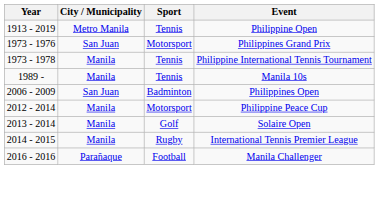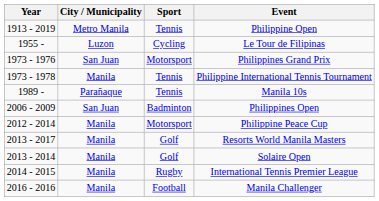+ row: 1955 - | Luzon | Cycling | Le Tour de Filipinas
Manila 10s | City / Municipality: Manila -> Parañaque
+ row: 2013 - 2017 | Manila | Golf | Resorts World Manila Masters
Manila Challenger | City / Municipality: Parañaque -> Manila
